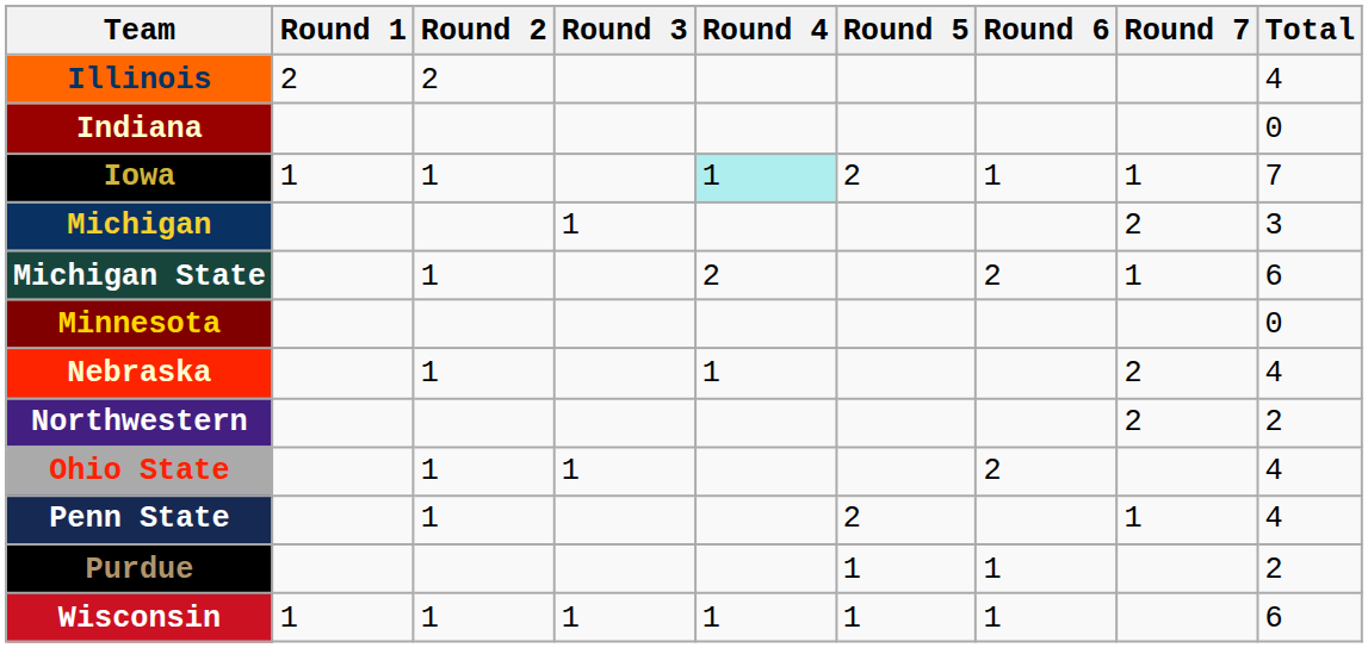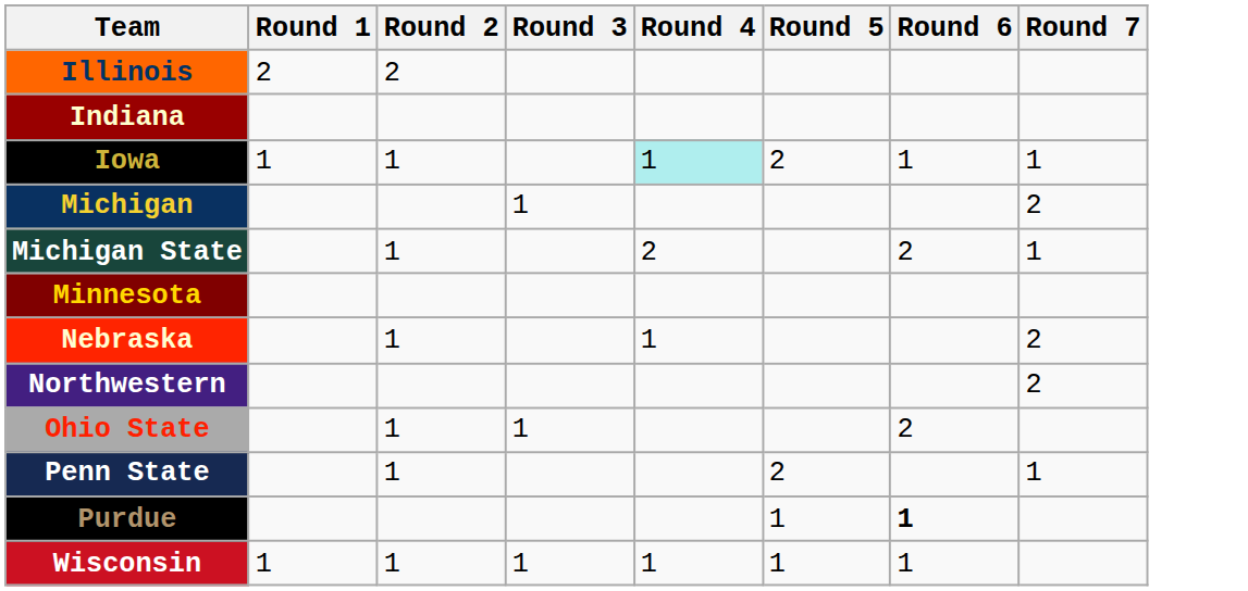- column: Total | 4 | 0 | 7 | 3 | 6 | 0 | 4 | 2 | 4 | 4 | 2 | 6
Purdue | Round 6: normal -> bold
